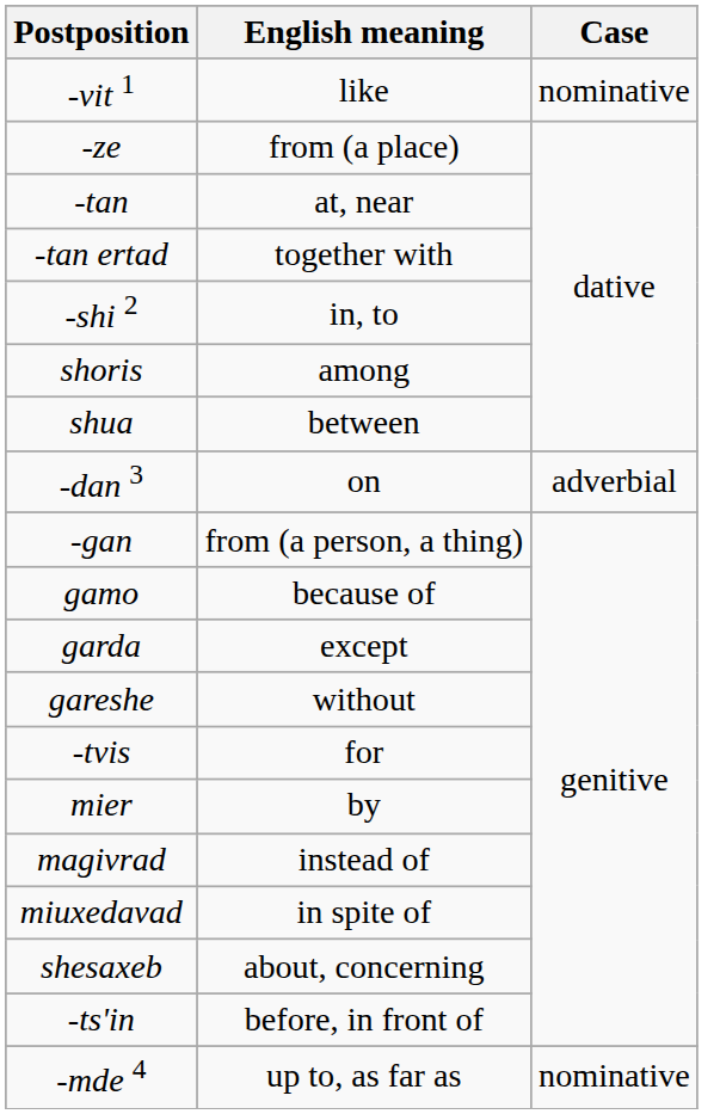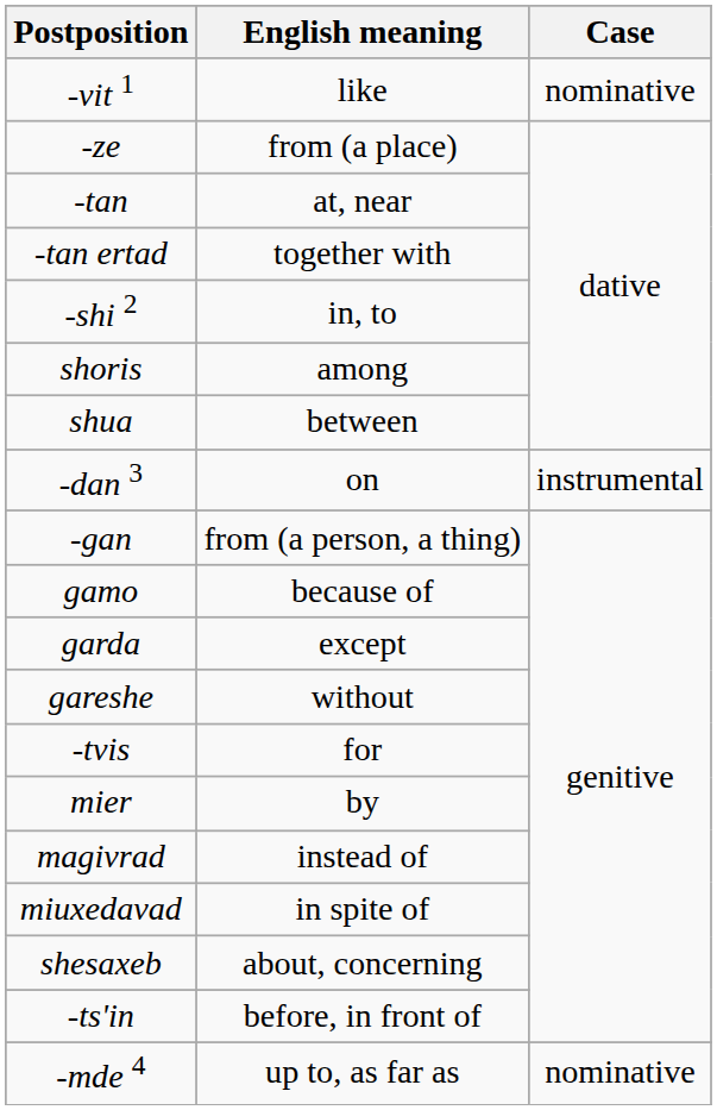-dan 3 | Case: adverbial -> instrumental
